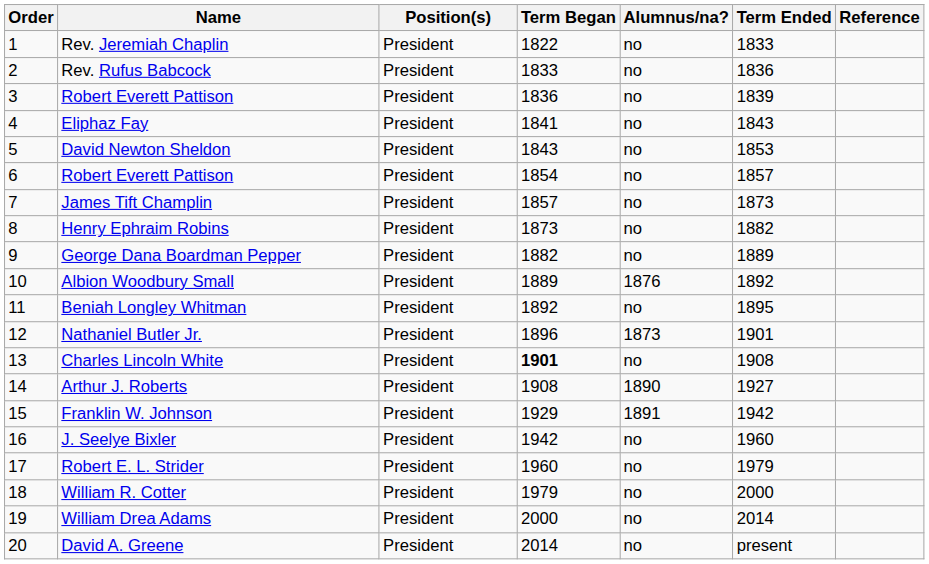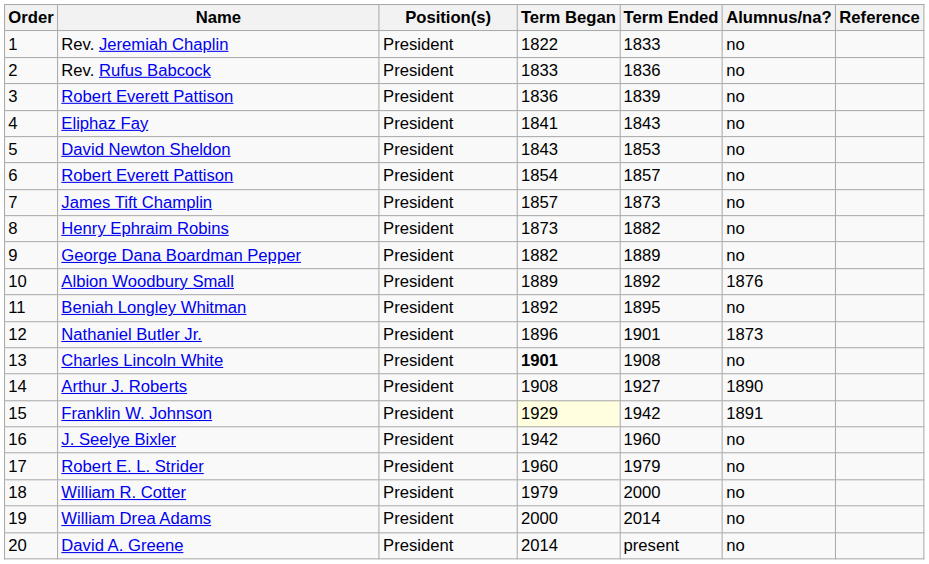columns swapped: Term Ended <-> Alumnus/na?
Franklin W. Johnson | Term Began: no background -> lightyellow background
